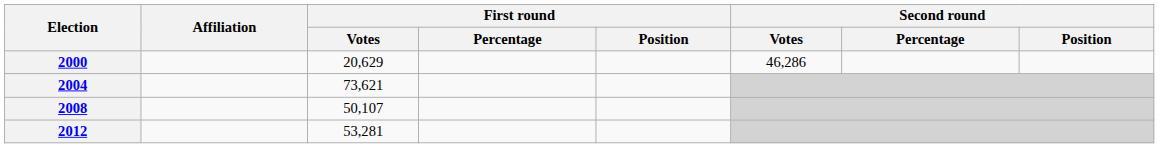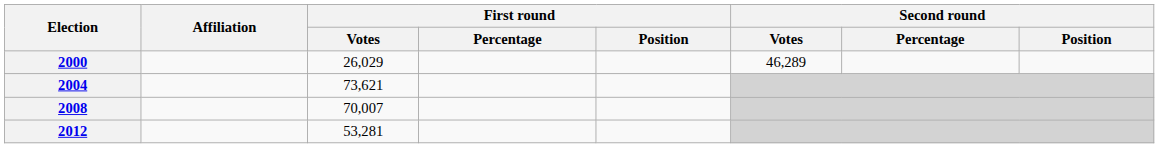2000 | First round / Votes: 20,629 -> 26,029
2000 | Second round / Votes: 46,286 -> 46,289
2008 | First round / Votes: 50,107 -> 70,007
